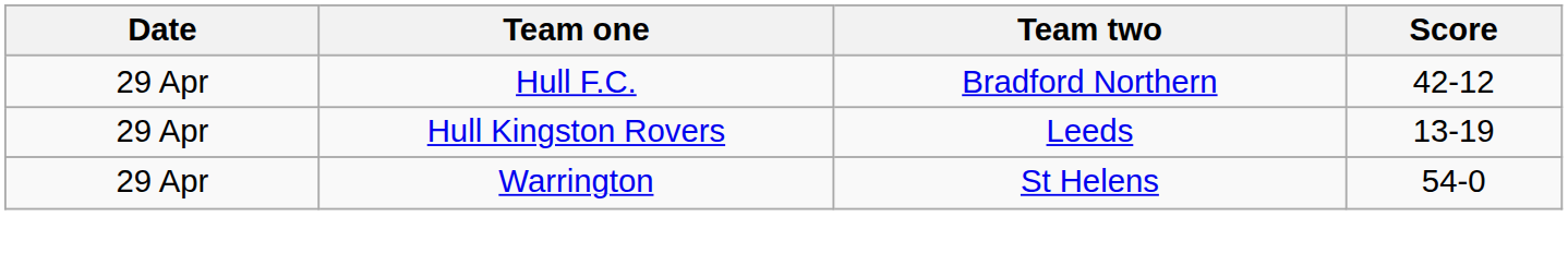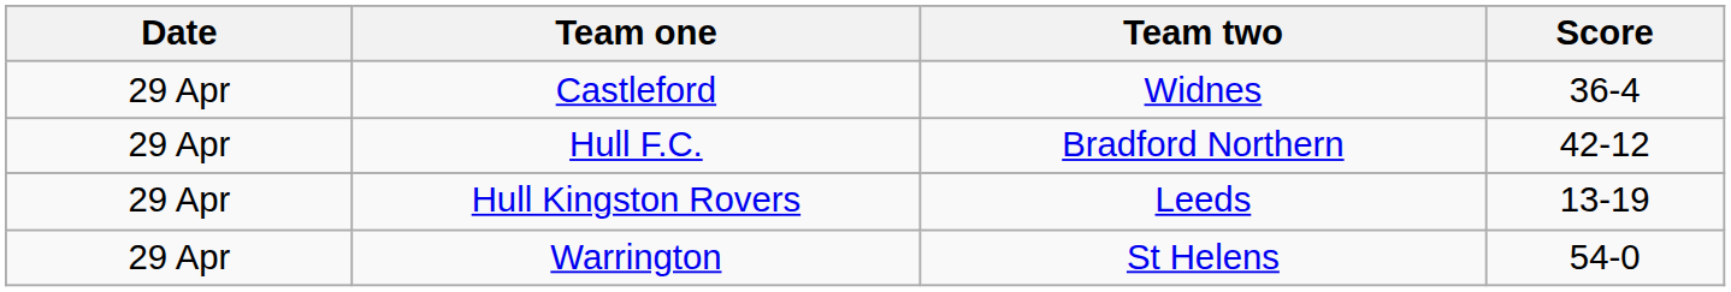+ row: 29 Apr | Castleford | Widnes | 36-4
